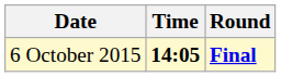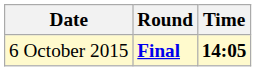columns swapped: Time <-> Round
